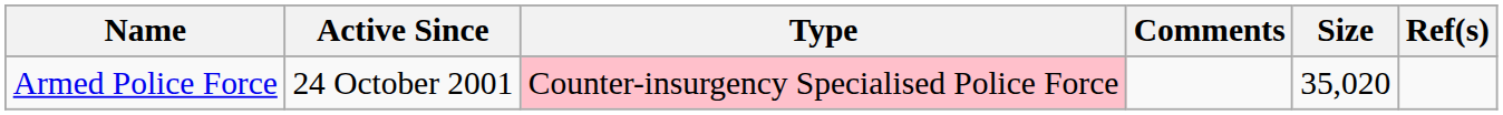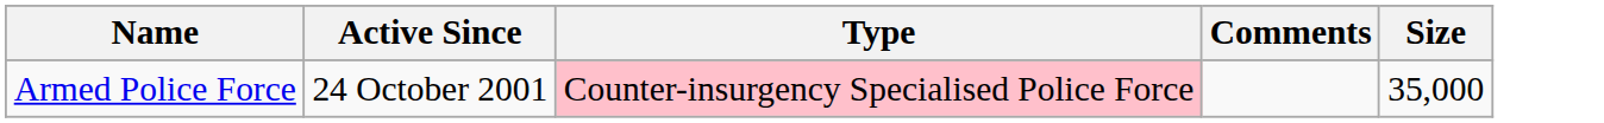- column: Ref(s)
Armed Police Force | Size: 35,020 -> 35,000
